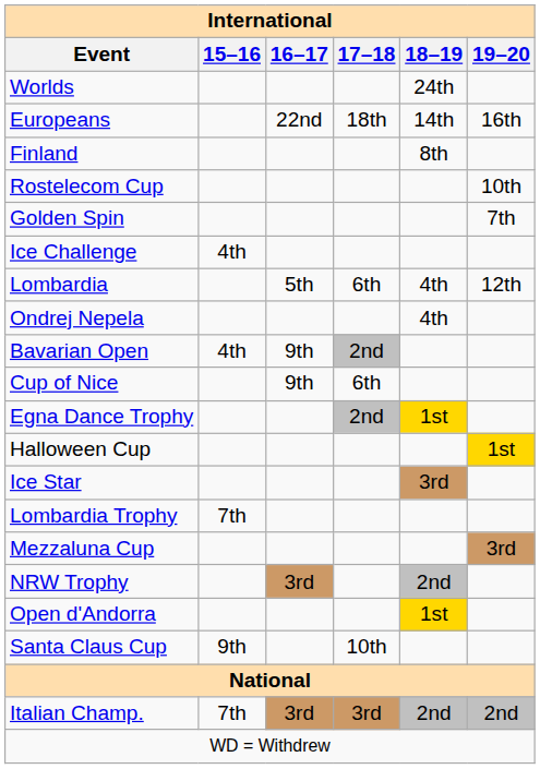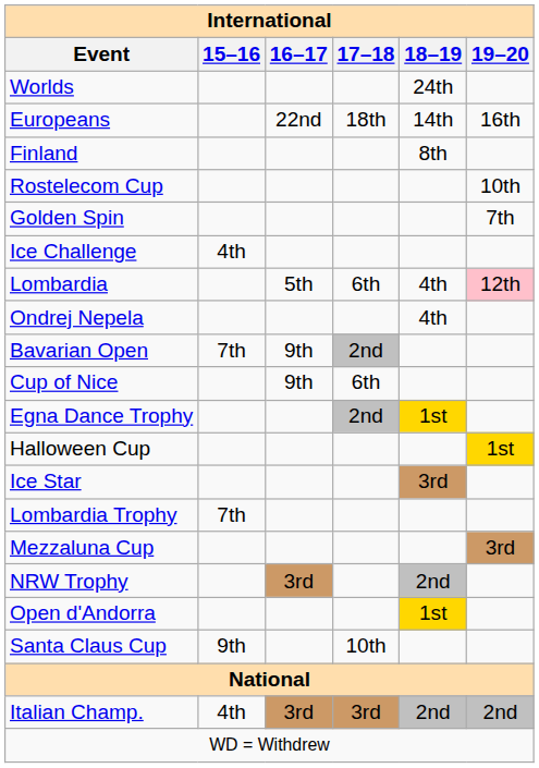Lombardia | 19–20: no background -> pink background
Bavarian Open | 15–16: 4th -> 7th
Italian Champ. | 15–16: 7th -> 4th
